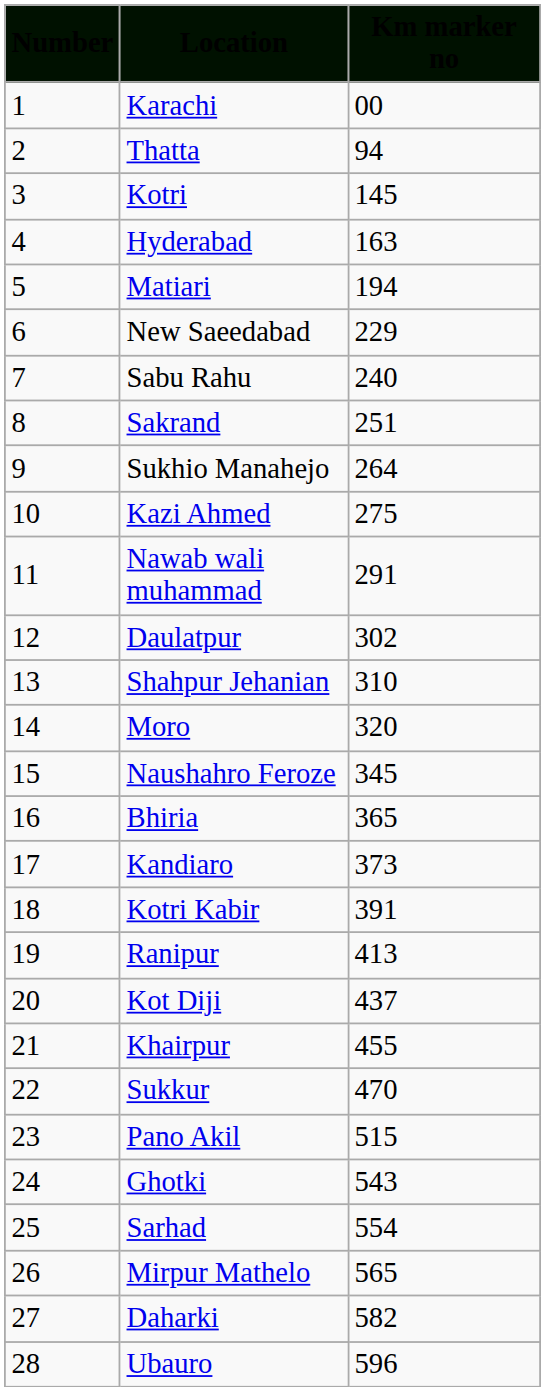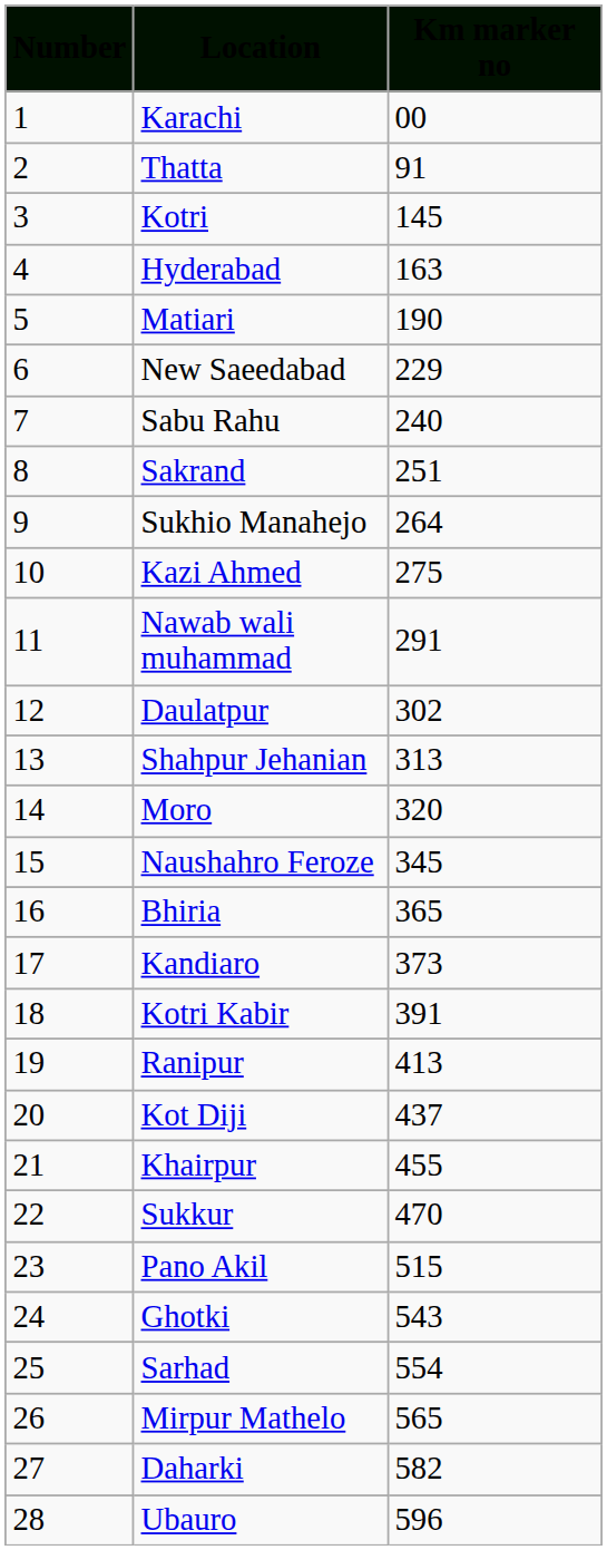Thatta | Km marker no: 94 -> 91
Matiari | Km marker no: 194 -> 190
Shahpur Jehanian | Km marker no: 310 -> 313
